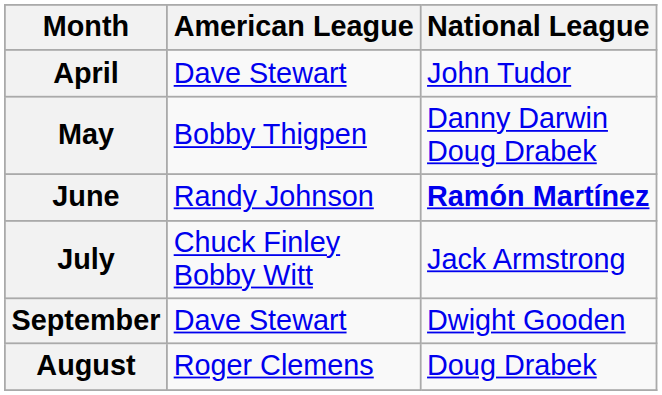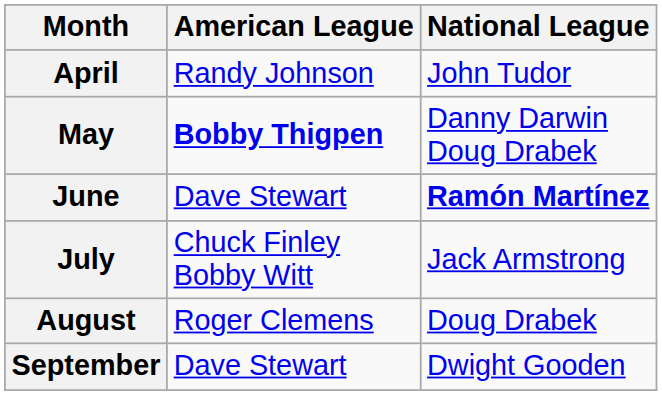April | American League: Dave Stewart -> Randy Johnson
May | American League: normal -> bold
June | American League: Randy Johnson -> Dave Stewart
rows swapped: August <-> September
